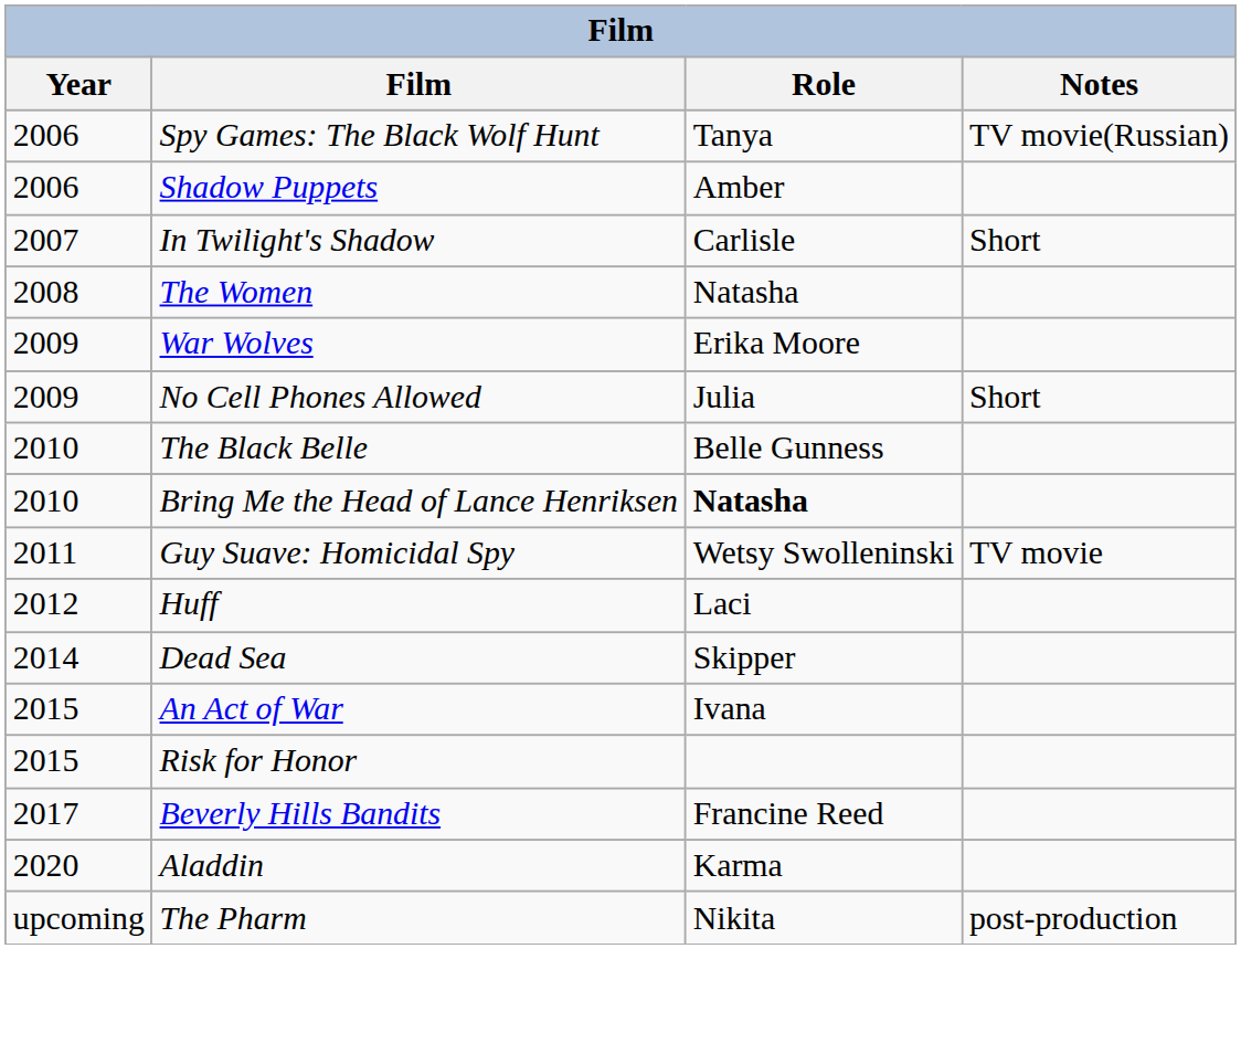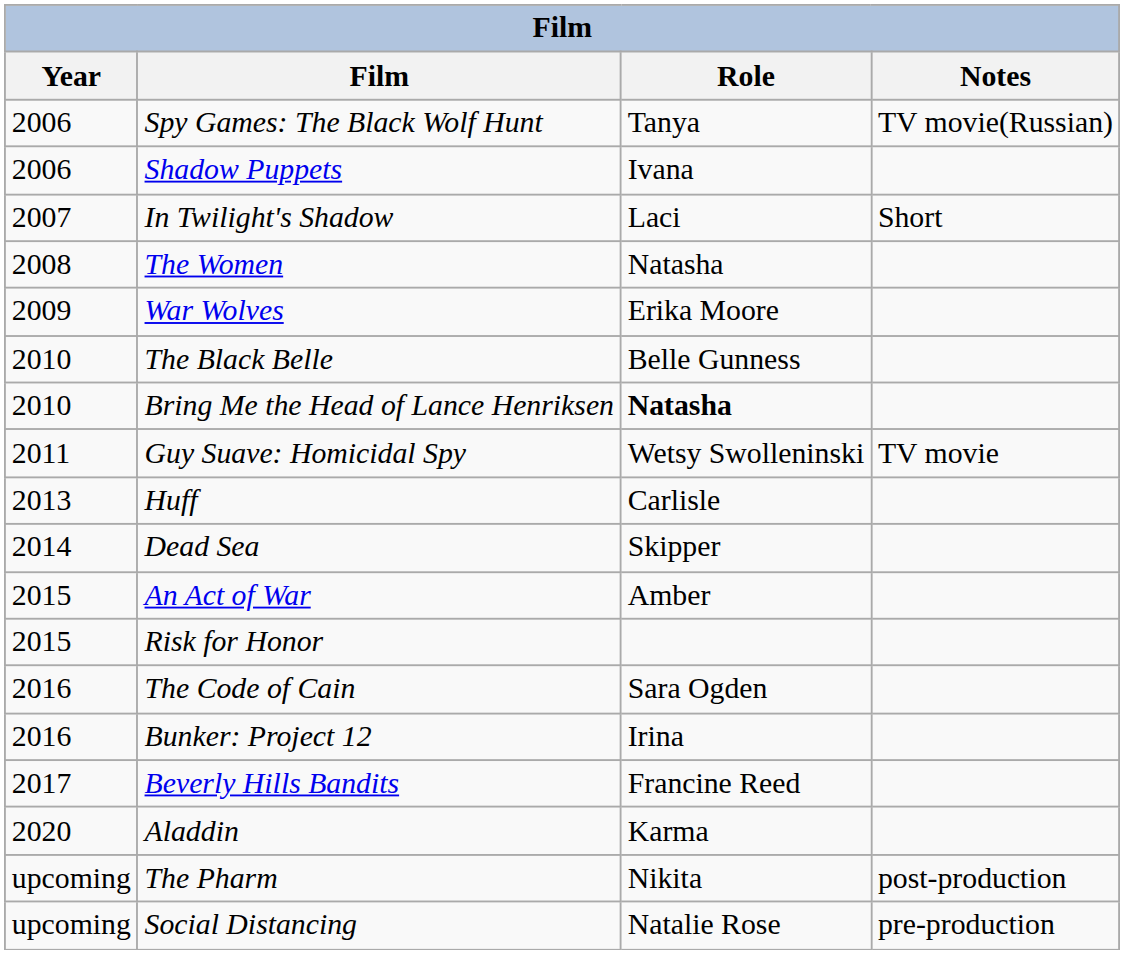Shadow Puppets | Role: Amber -> Ivana
In Twilight's Shadow | Role: Carlisle -> Laci
- row: 2009 | No Cell Phones Allowed | Julia | Short
Huff | Year: 2012 -> 2013
Huff | Role: Laci -> Carlisle
An Act of War | Role: Ivana -> Amber
+ row: 2016 | The Code of Cain | Sara Ogden
+ row: 2016 | Bunker: Project 12 | Irina
+ row: upcoming | Social Distancing | Natalie Rose | pre-production
